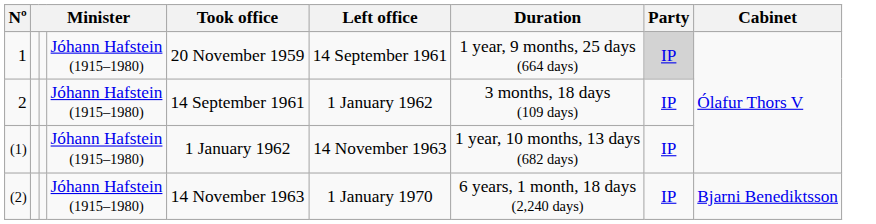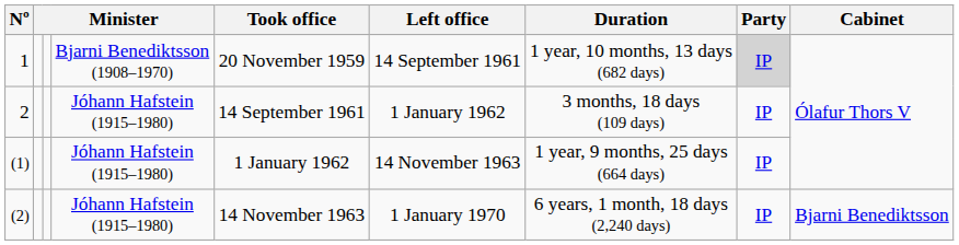1 | column 4: Jóhann Hafstein (1915–1980) -> Bjarni Benediktsson (1908–1970)
1 | Duration: 1 year, 9 months, 25 days (664 days) -> 1 year, 10 months, 13 days (682 days)
(1) | Duration: 1 year, 10 months, 13 days (682 days) -> 1 year, 9 months, 25 days (664 days)
